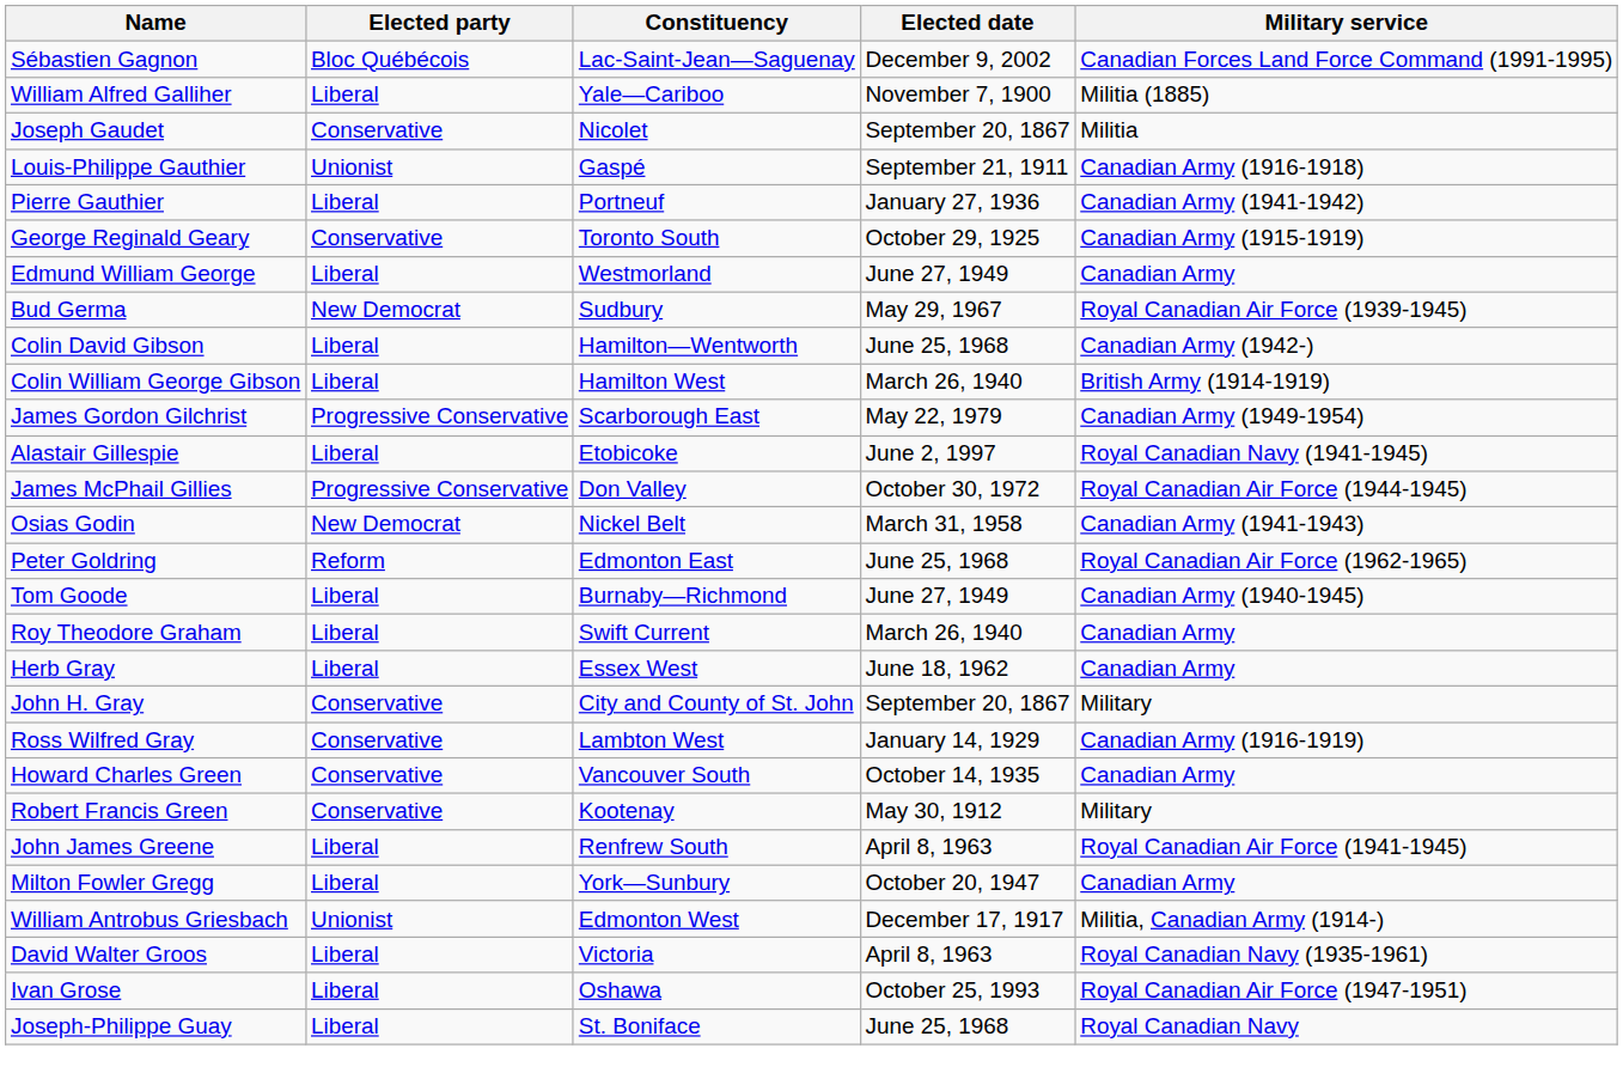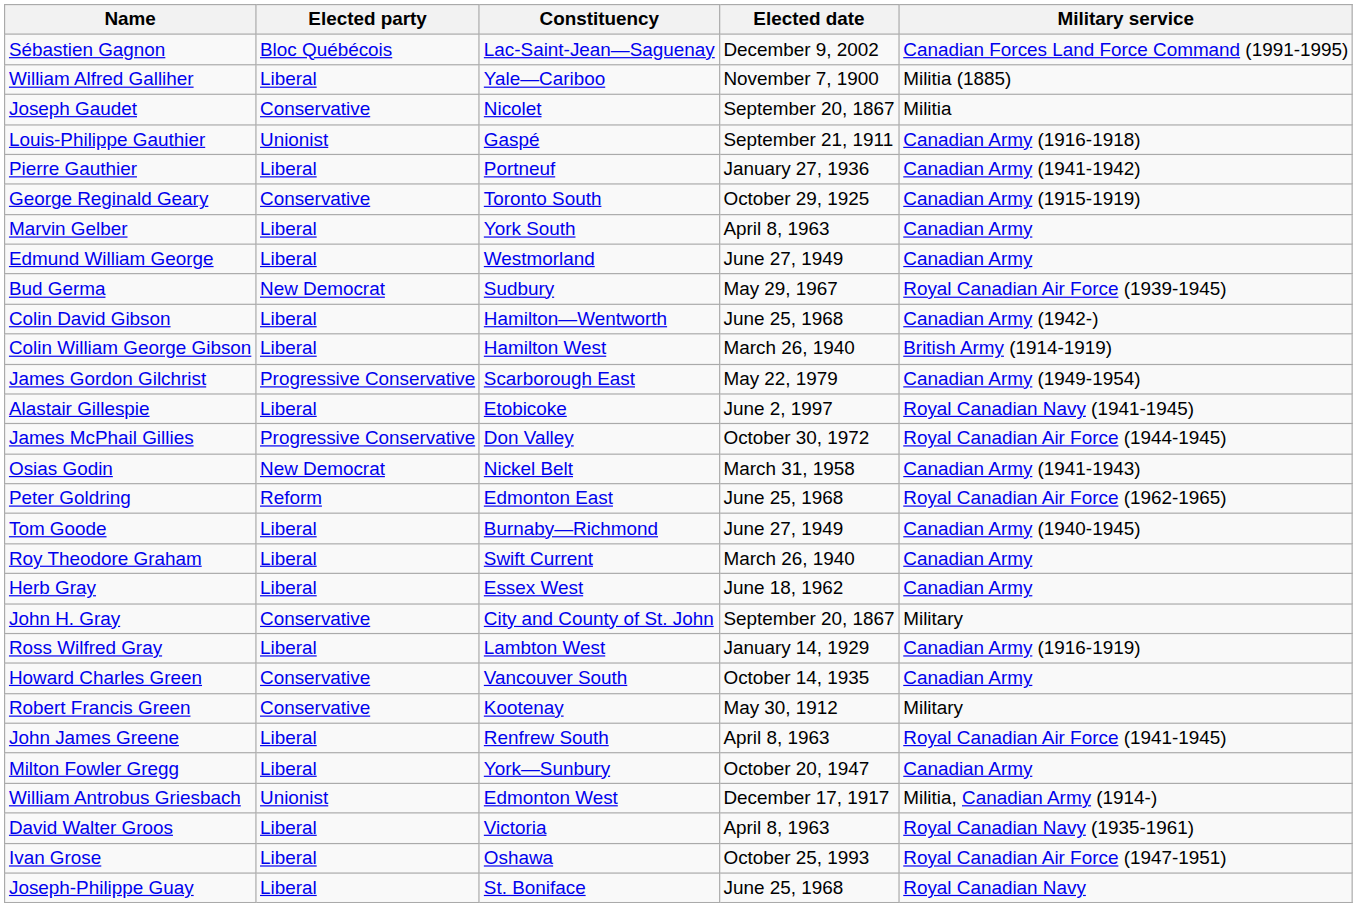+ row: Marvin Gelber | Liberal | York South | April 8, 1963 | Canadian Army
Ross Wilfred Gray | Elected party: Conservative -> Liberal
